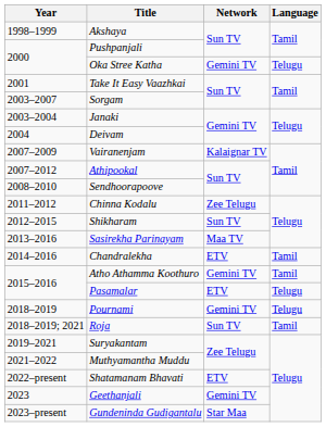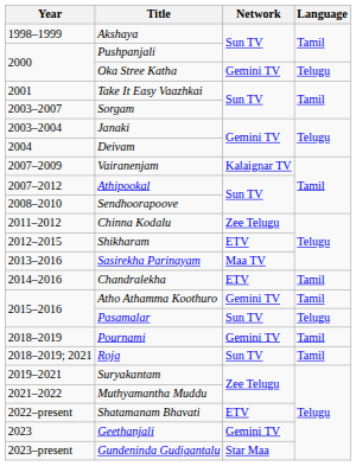Shikharam | Network: Sun TV -> ETV
Pasamalar | Network: ETV -> Sun TV
Pournami | Language: Telugu -> Tamil
